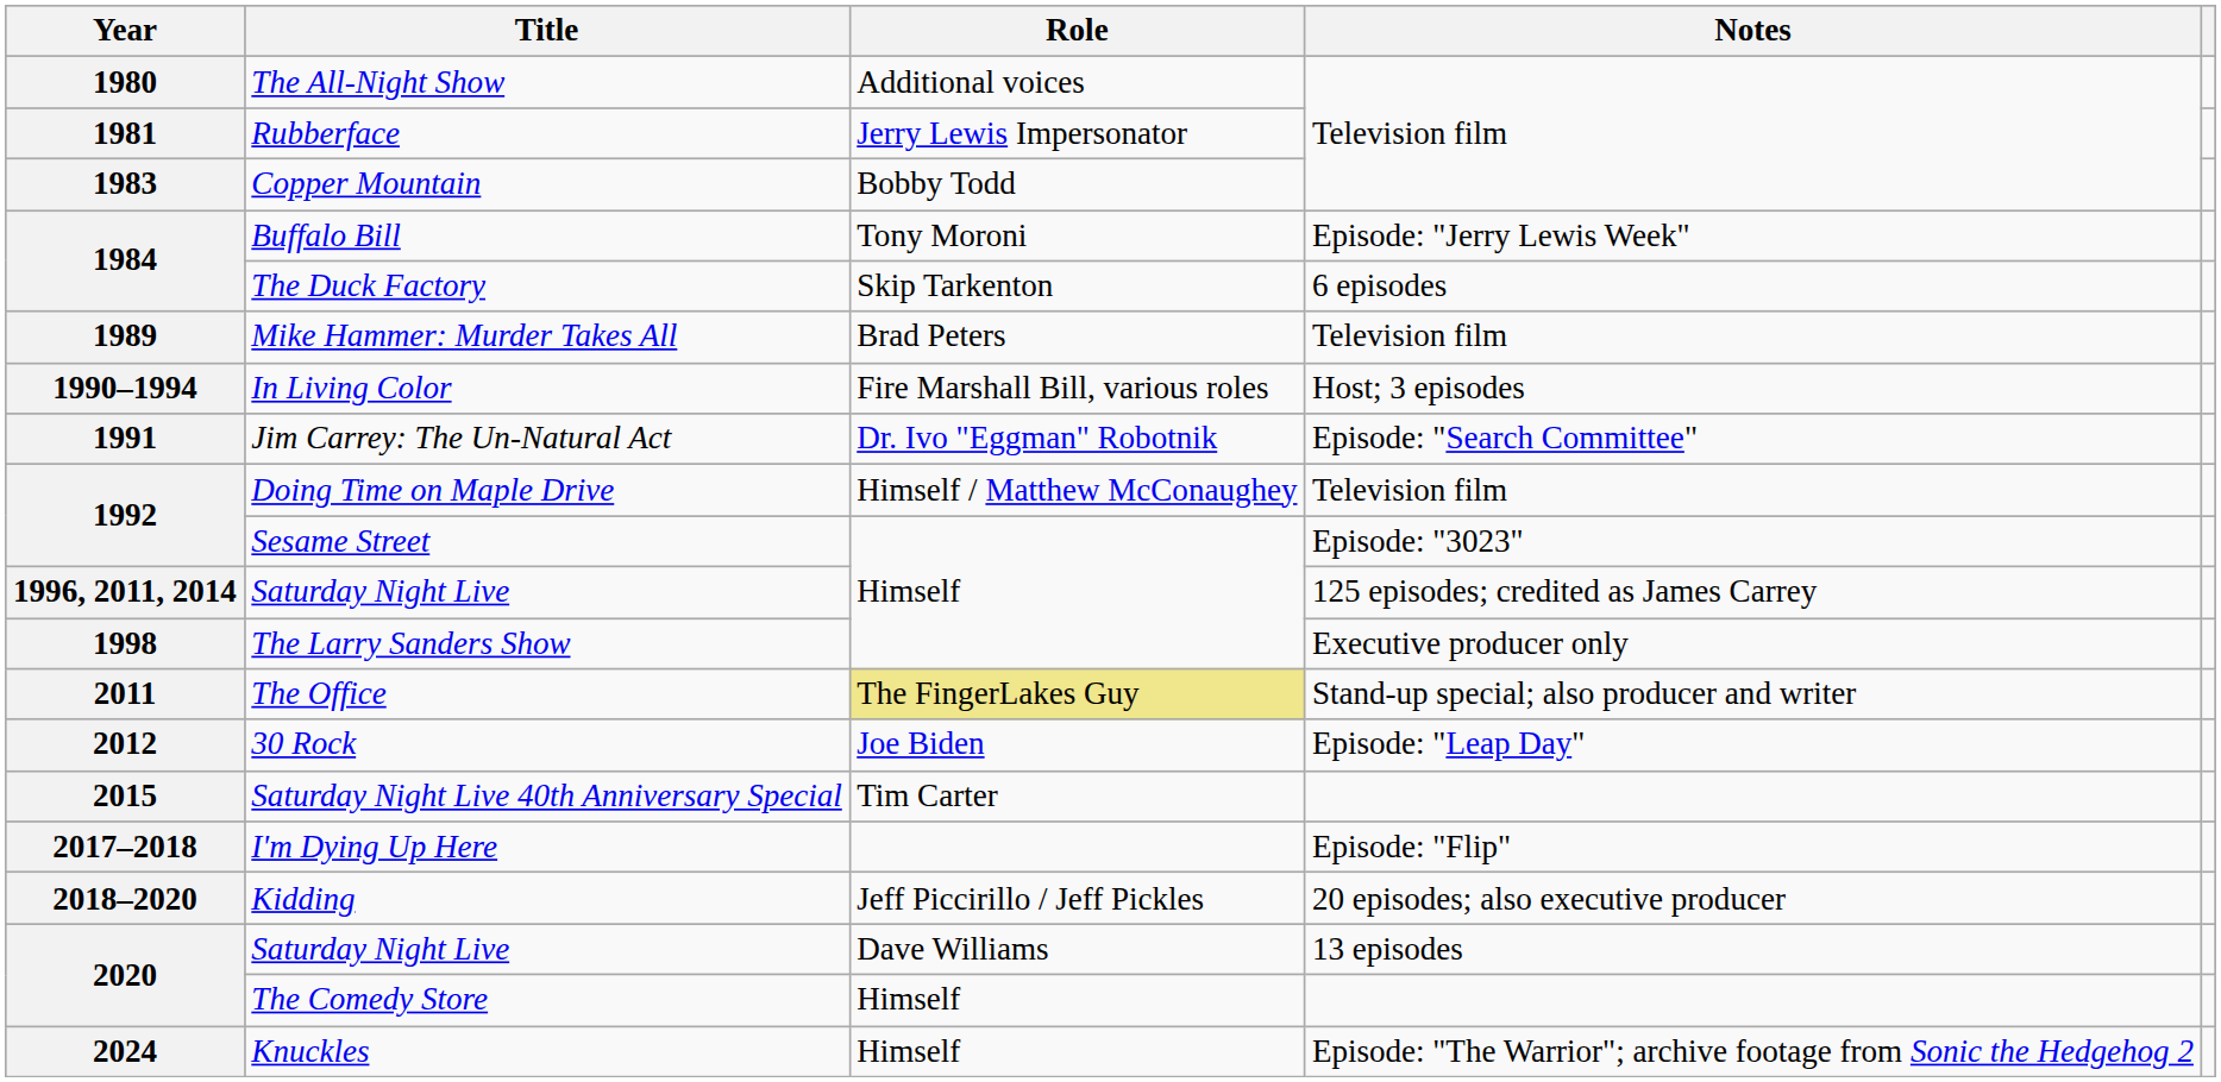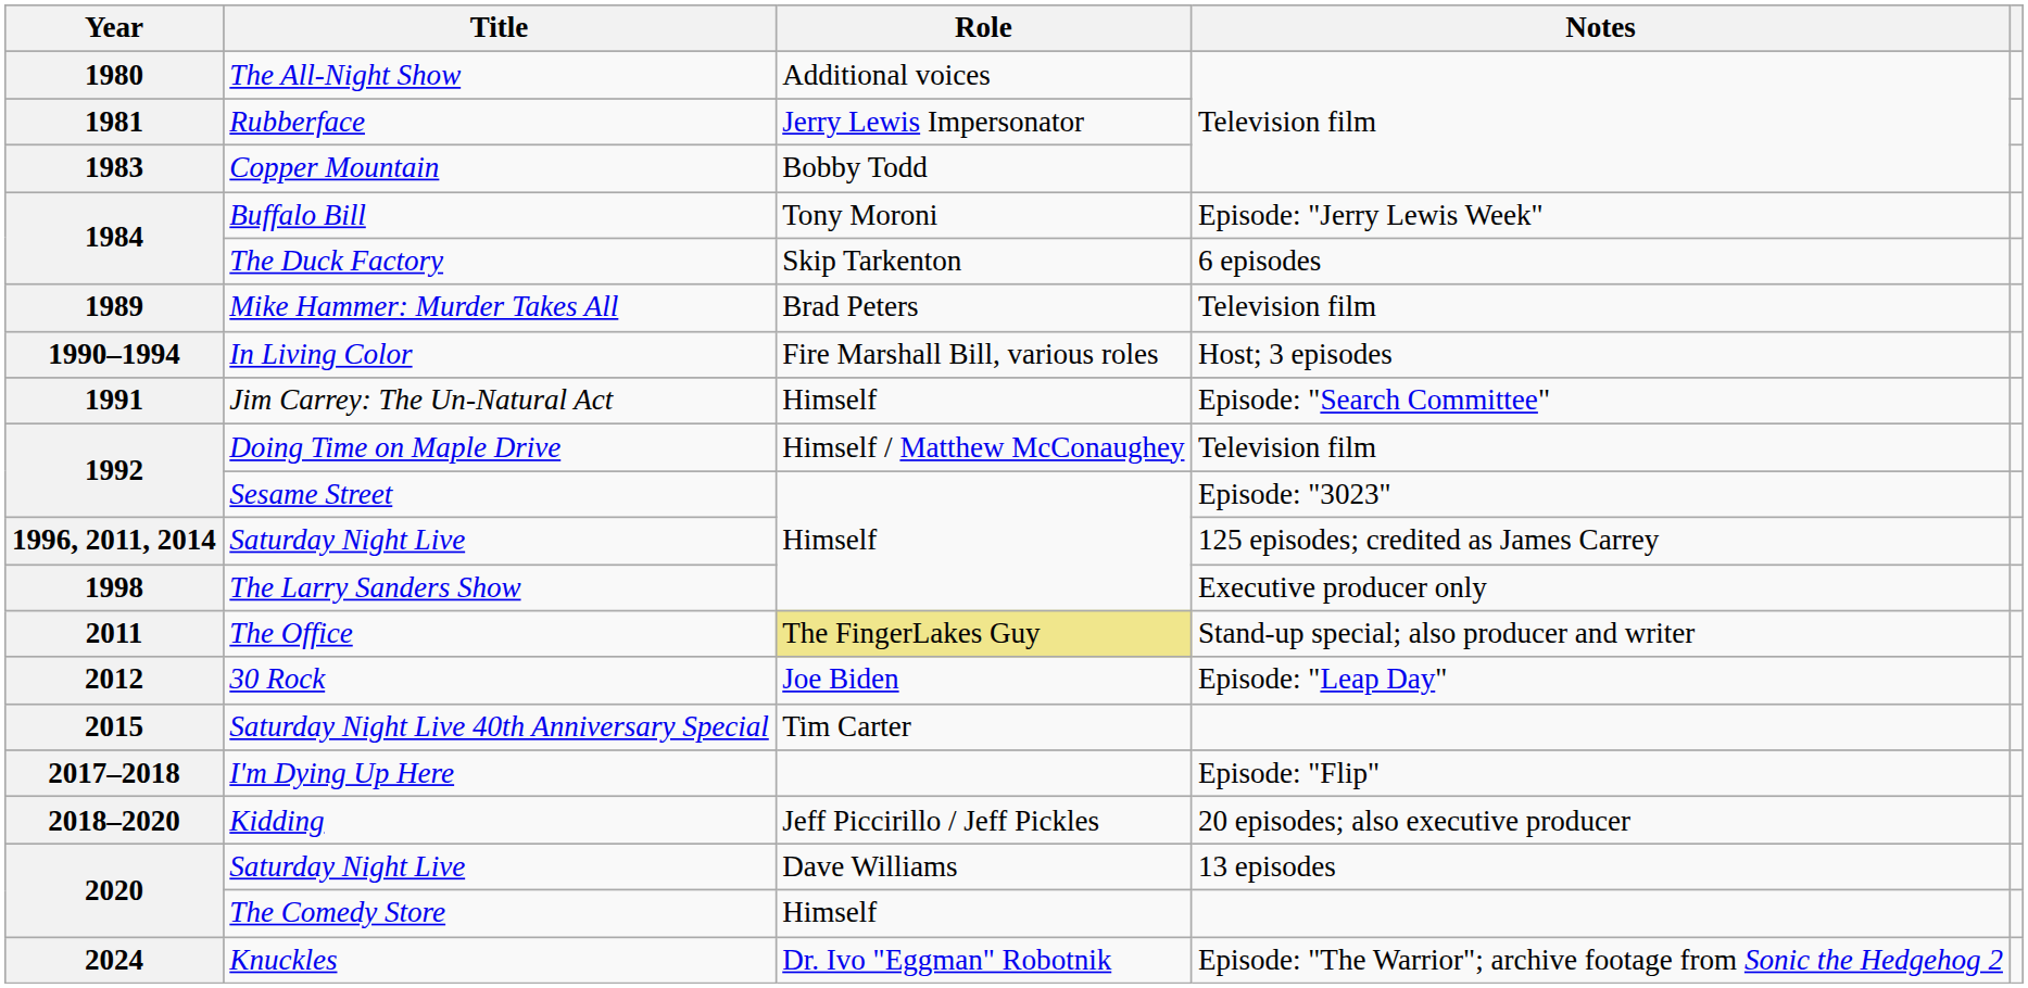Jim Carrey: The Un-Natural Act | Role: Dr. Ivo "Eggman" Robotnik -> Himself
Knuckles | Role: Himself -> Dr. Ivo "Eggman" Robotnik
